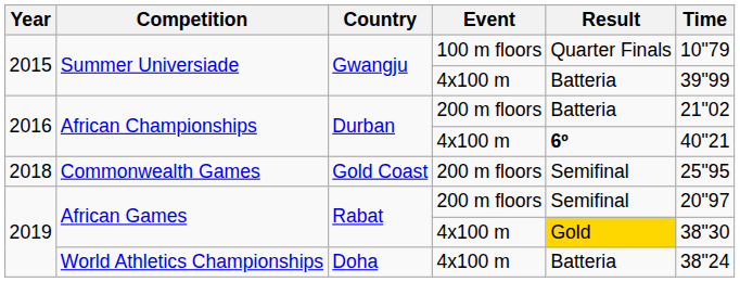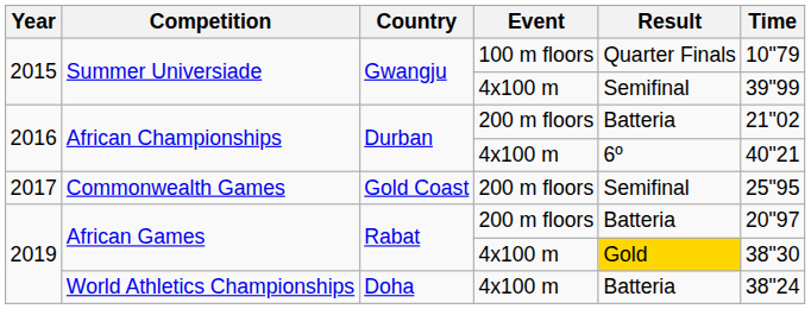Summer Universiade / 4x100 m | Result: Batteria -> Semifinal
African Championships / 4x100 m | Result: bold -> normal
Commonwealth Games | Year: 2018 -> 2017
African Games / 200 m floors | Result: Semifinal -> Batteria
